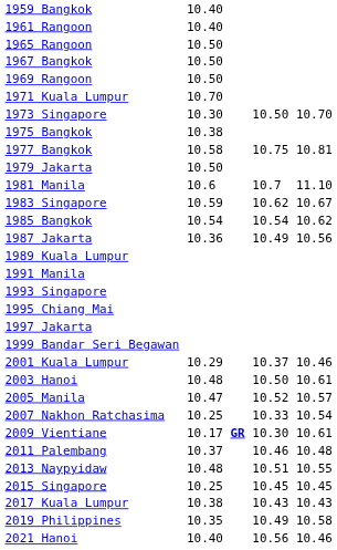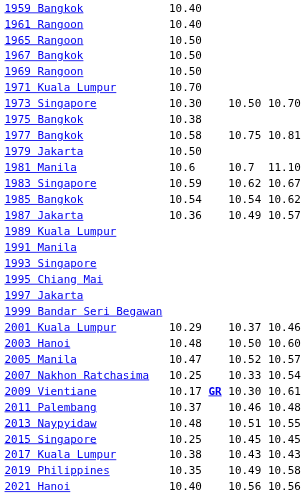1987 Jakarta | column 7: 10.56 -> 10.57
2003 Hanoi | column 7: 10.61 -> 10.60
2021 Hanoi | column 7: 10.46 -> 10.56
